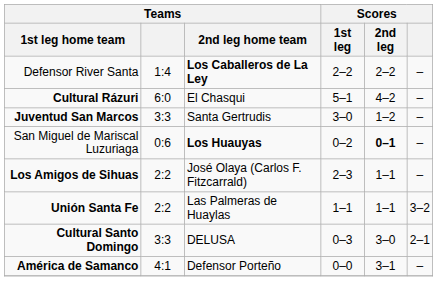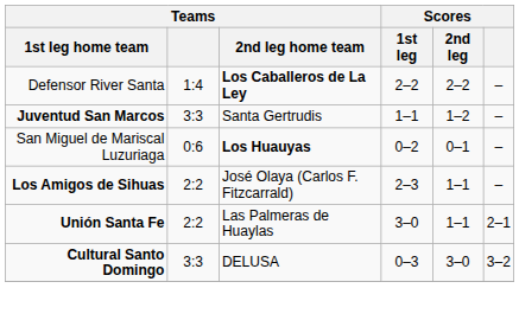- row: Cultural Rázuri | 6:0 | El Chasqui | 5–1 | 4–2 | –
Juventud San Marcos | Scores / 1st leg: 3–0 -> 1–1
San Miguel de Mariscal Luzuriaga | Scores / 2nd leg: bold -> normal
Unión Santa Fe | Scores / 1st leg: 1–1 -> 3–0
Unión Santa Fe | Scores: 3–2 -> 2–1
Cultural Santo Domingo | Scores: 2–1 -> 3–2
- row: América de Samanco | 4:1 | Defensor Porteño | 0–0 | 3–1 | –
